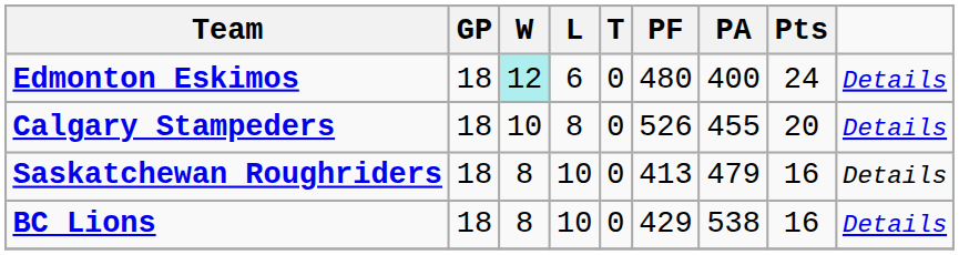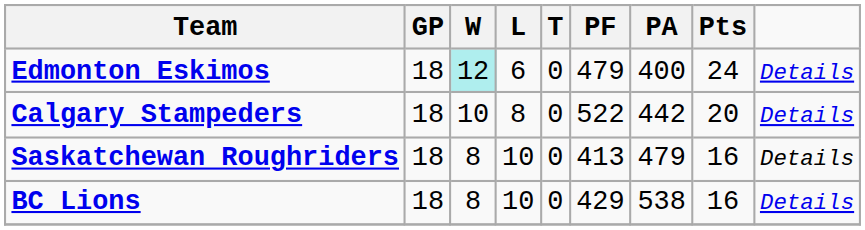Edmonton Eskimos | PF: 480 -> 479
Calgary Stampeders | PF: 526 -> 522
Calgary Stampeders | PA: 455 -> 442
